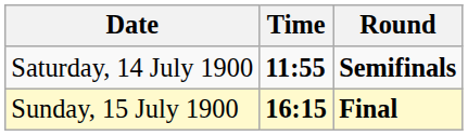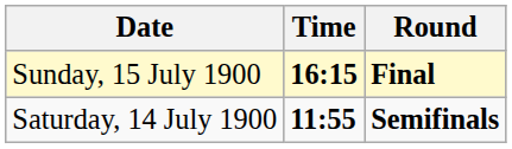rows swapped: Saturday, 14 July 1900 <-> Sunday, 15 July 1900
